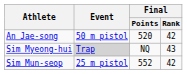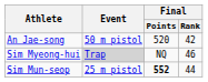Sim Myeong-hui | Final / Rank: 43 -> 46
Sim Mun-seop | Final / Points: normal -> bold
Sim Mun-seop | Final / Rank: 42 -> 44
